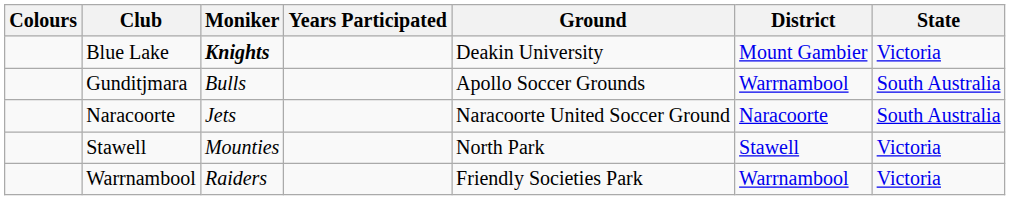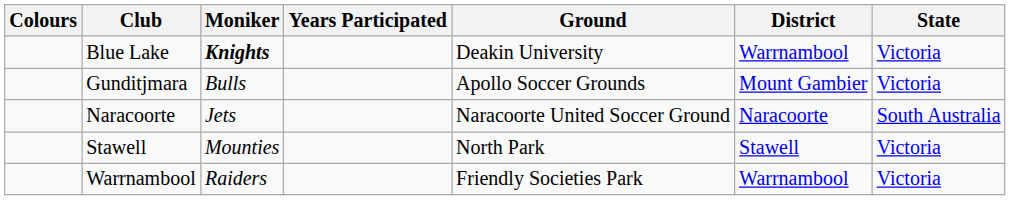Blue Lake | District: Mount Gambier -> Warrnambool
Gunditjmara | District: Warrnambool -> Mount Gambier
Gunditjmara | State: South Australia -> Victoria
